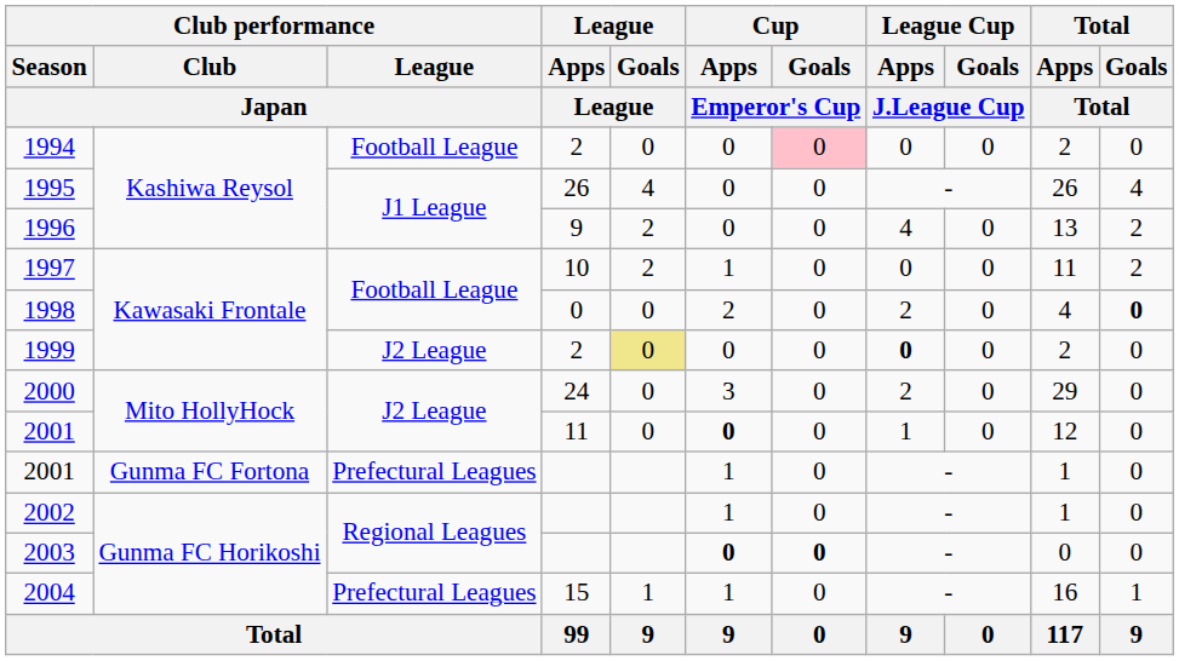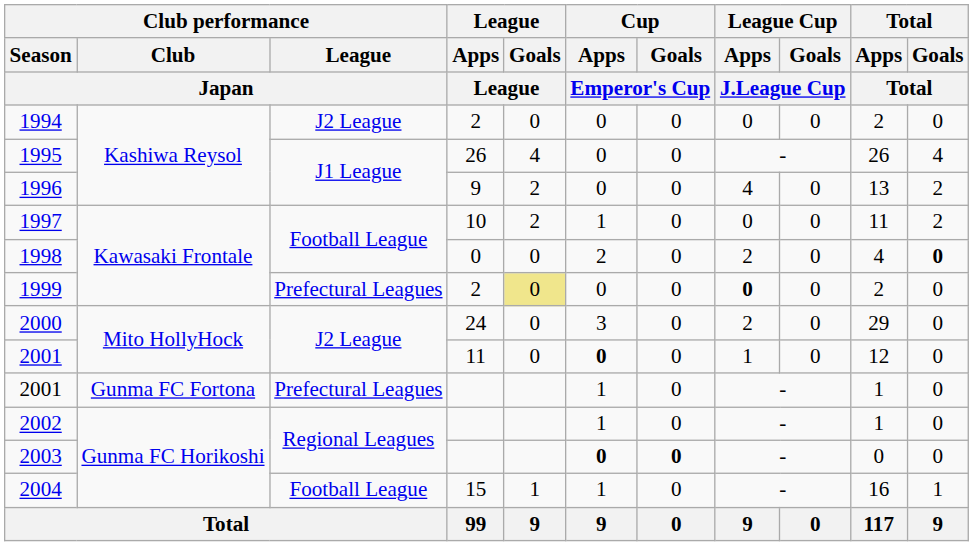1994 | Club performance / League / Japan: Football League -> J2 League
1994 | Cup / Goals / Emperor's Cup: pink background -> no background
1999 | Club performance / League / Japan: J2 League -> Prefectural Leagues
2004 | Club performance / League / Japan: Prefectural Leagues -> Football League
